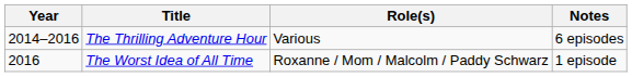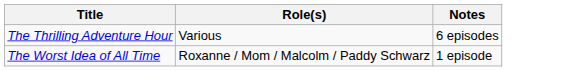- column: Year | 2014–2016 | 2016
